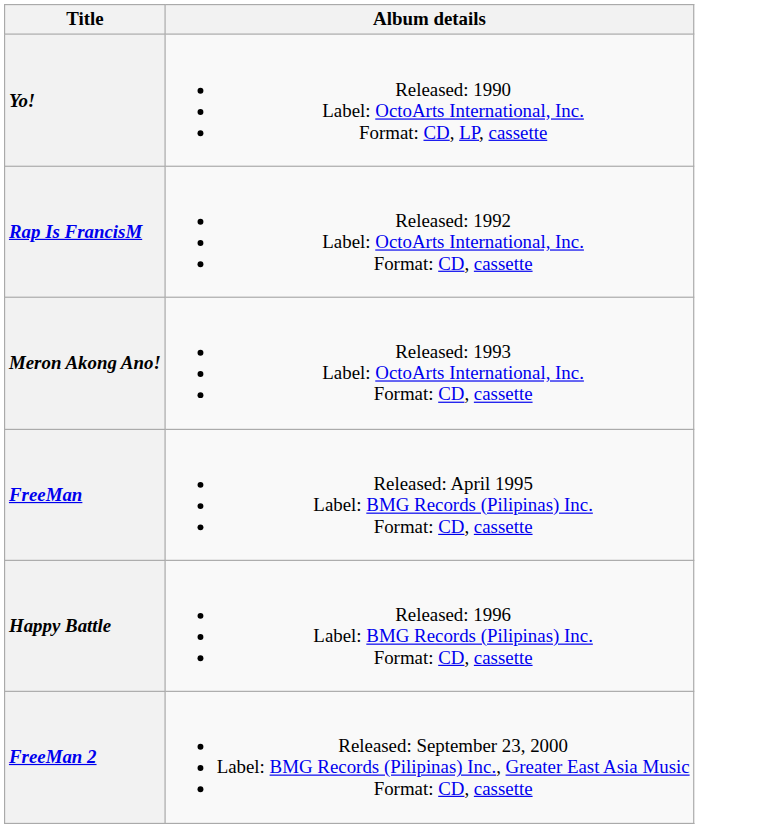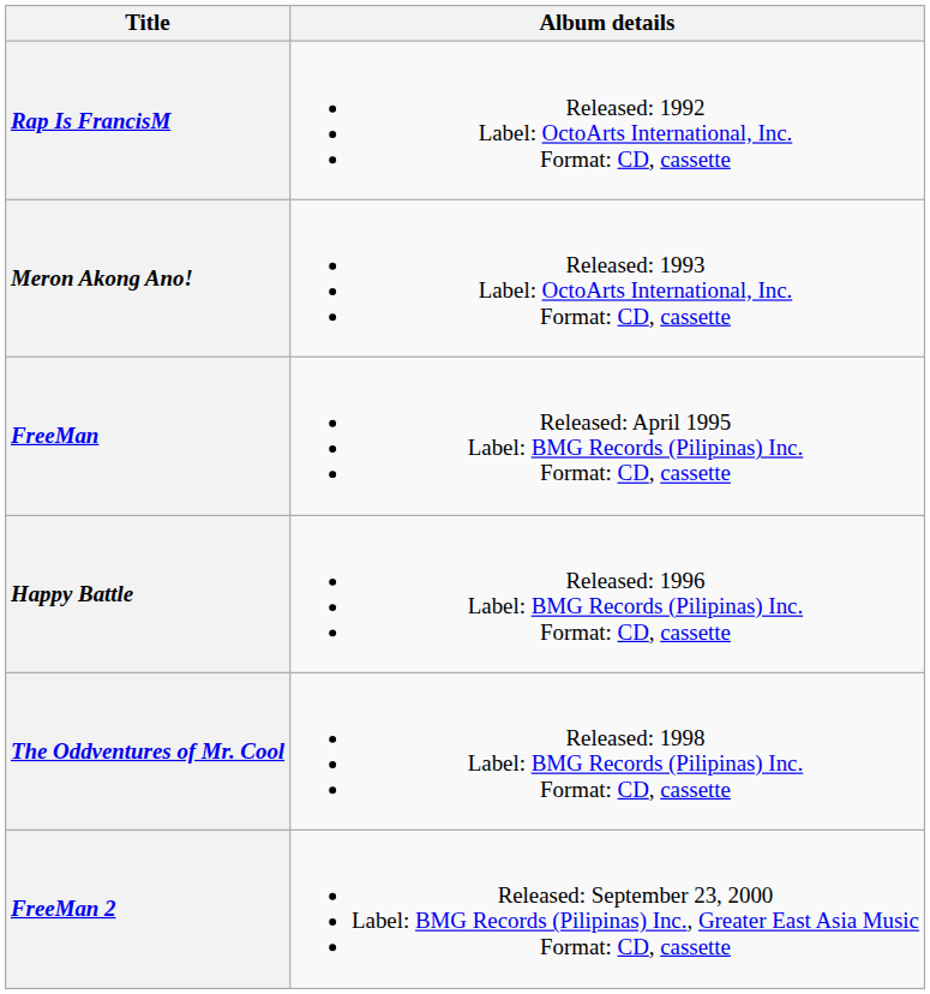- row: Yo! | Released: 1990 Label: OctoArts International, Inc. Format: CD, LP, cassette
+ row: The Oddventures of Mr. Cool | Released: 1998 Label: BMG Records (Pilipinas) Inc. Format: CD, cassette
